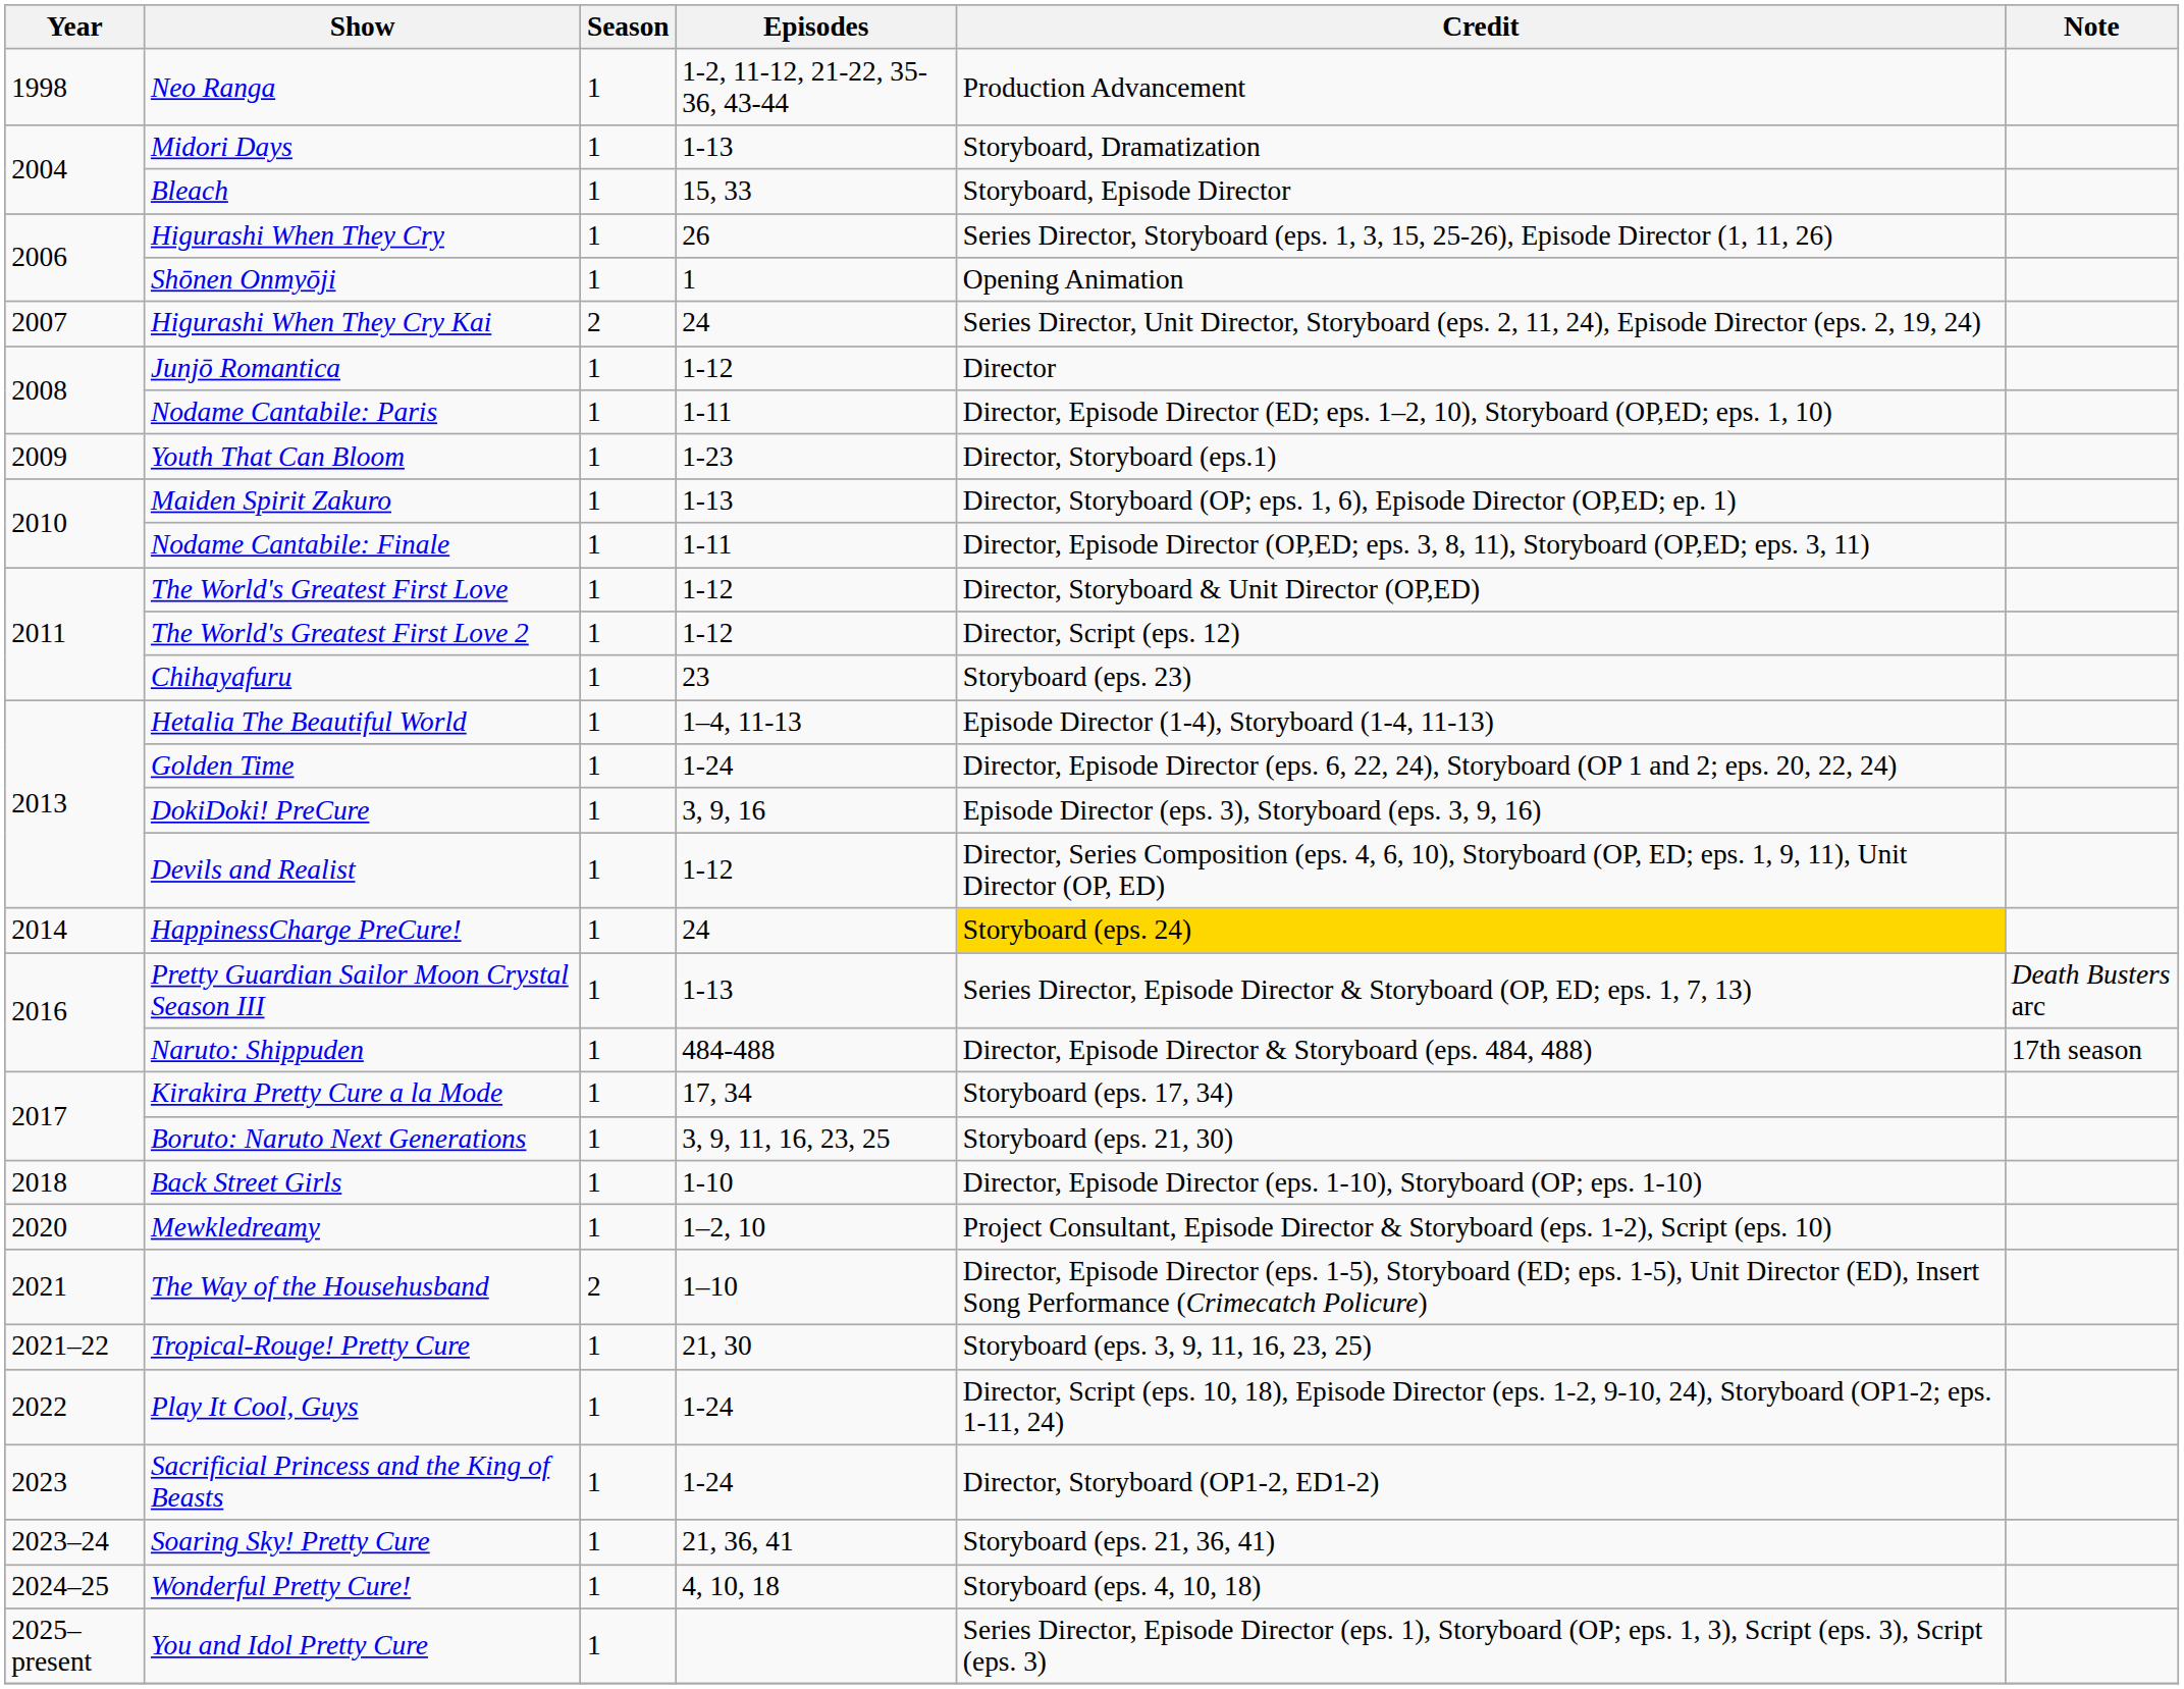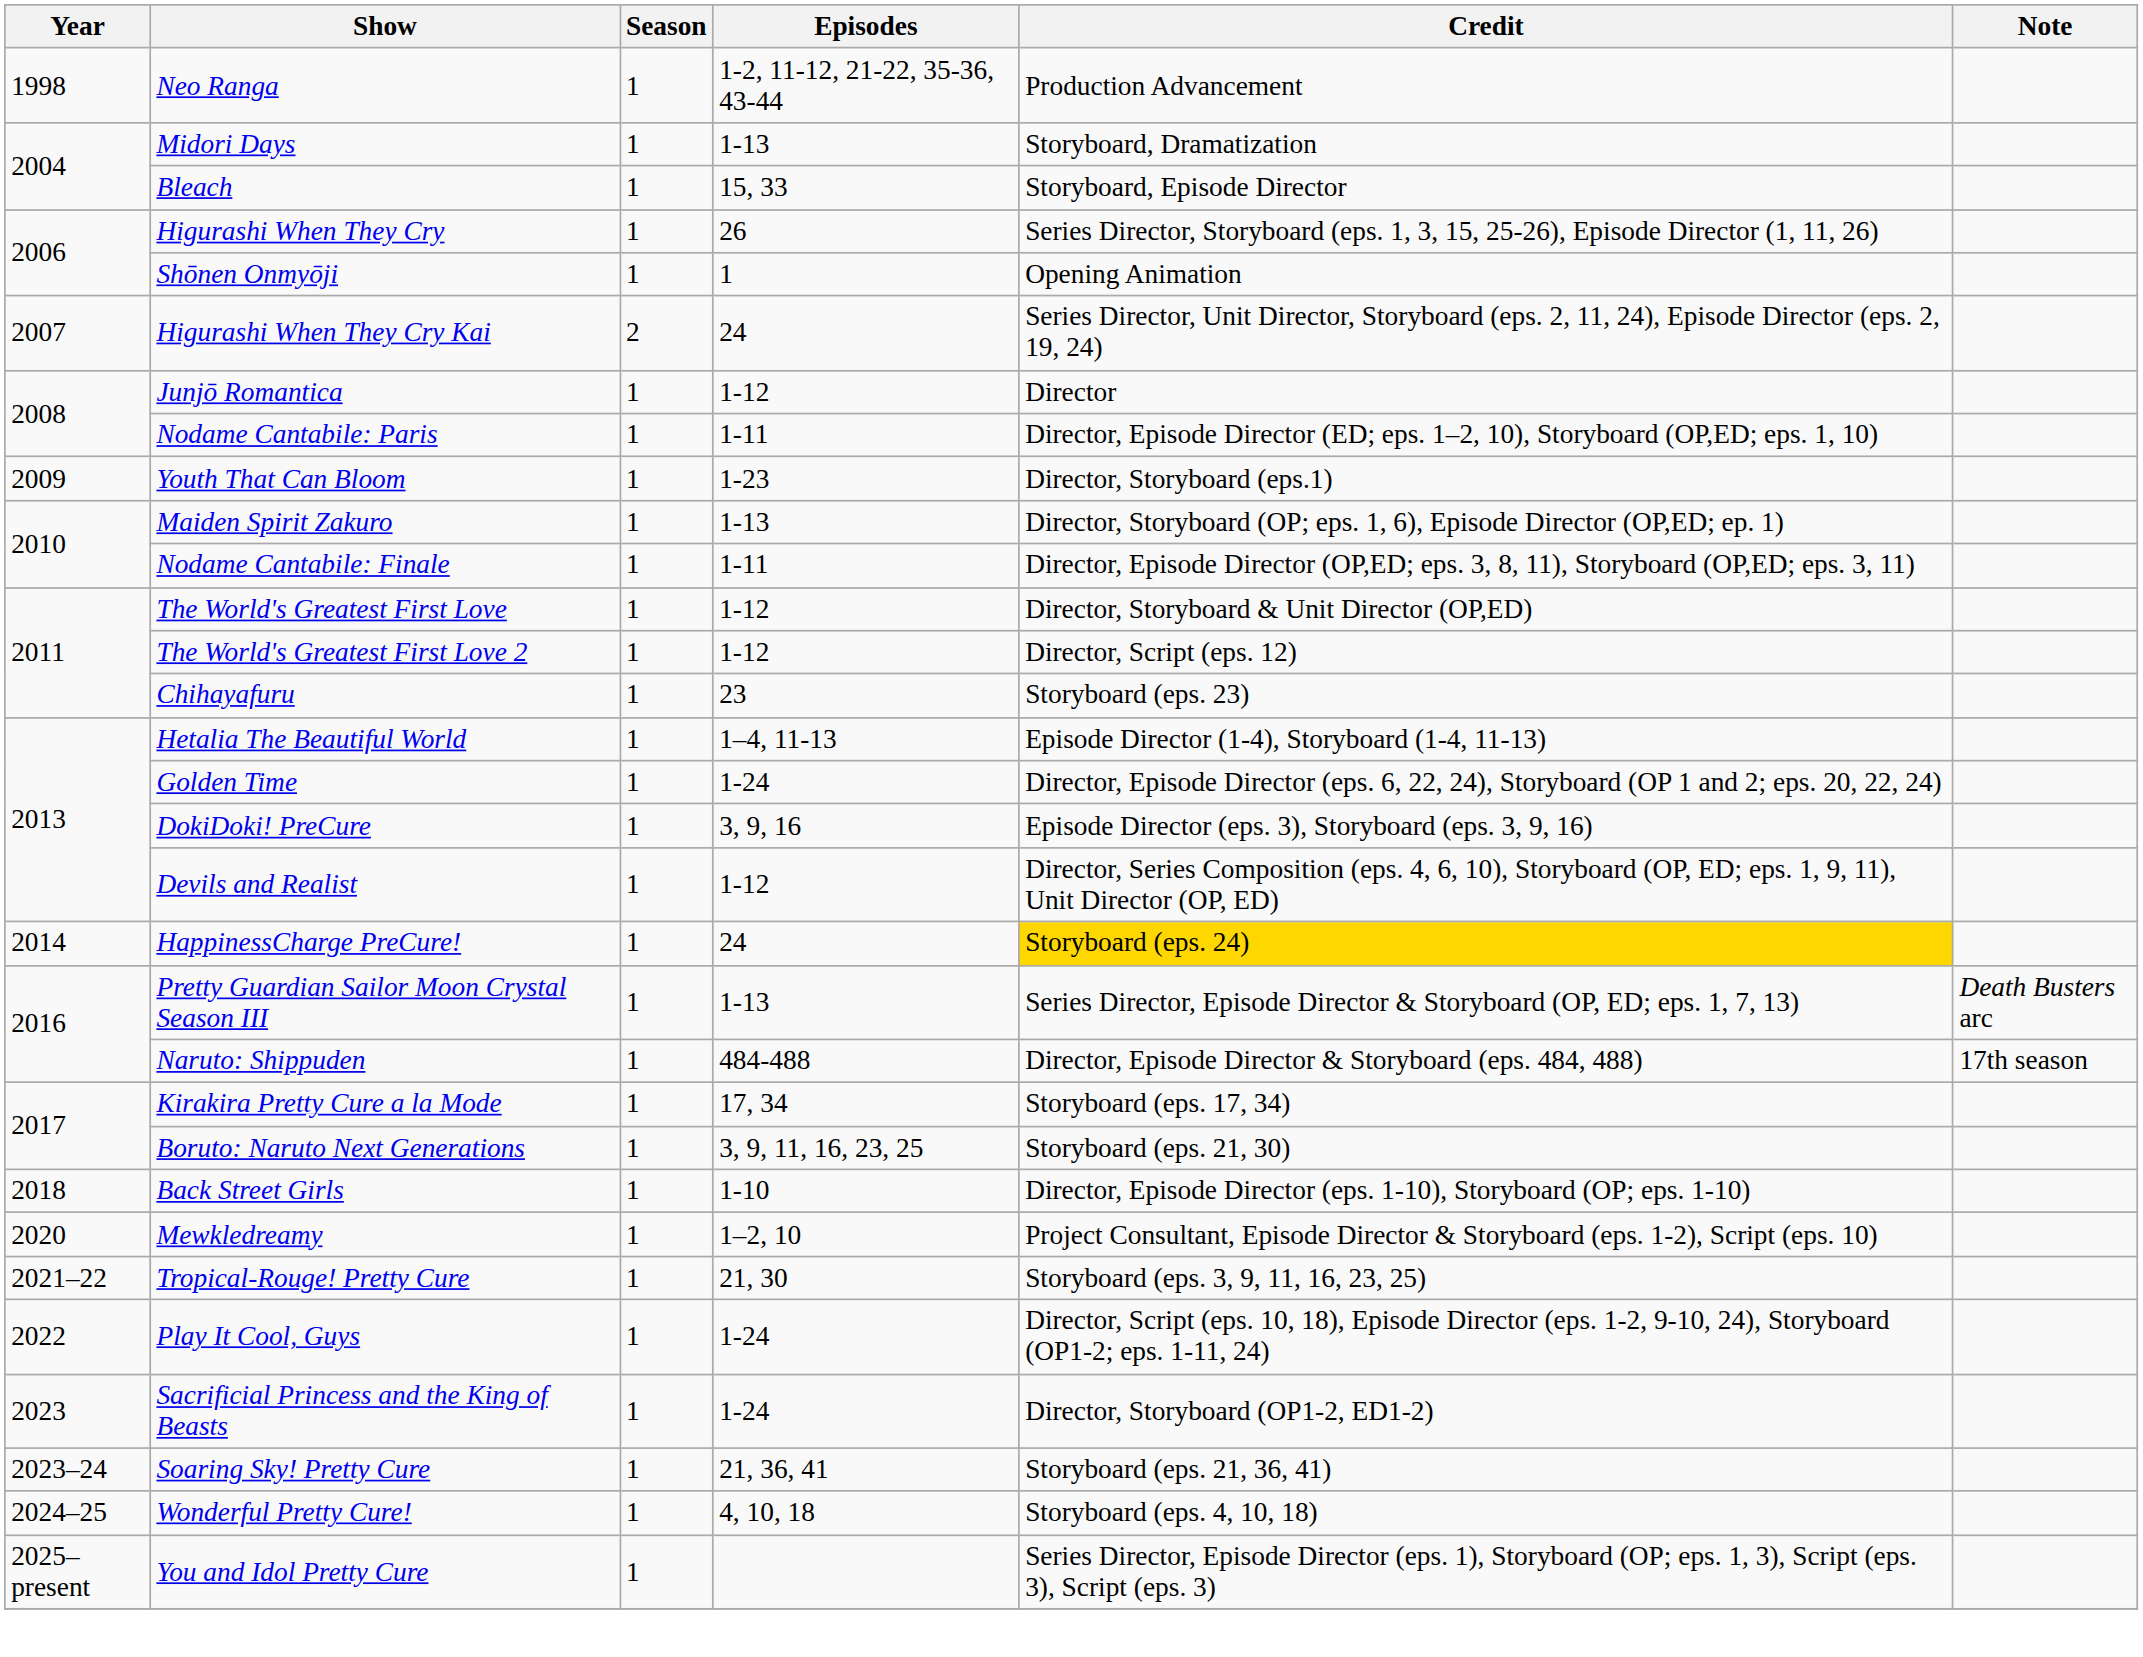- row: 2021 | The Way of the Househusband | 2 | 1–10 | Director, Episode Director (eps. 1-5), Storyboard (ED; eps. 1-5), Unit Director (ED), Insert Song Performance (Crimecatch Policure)
